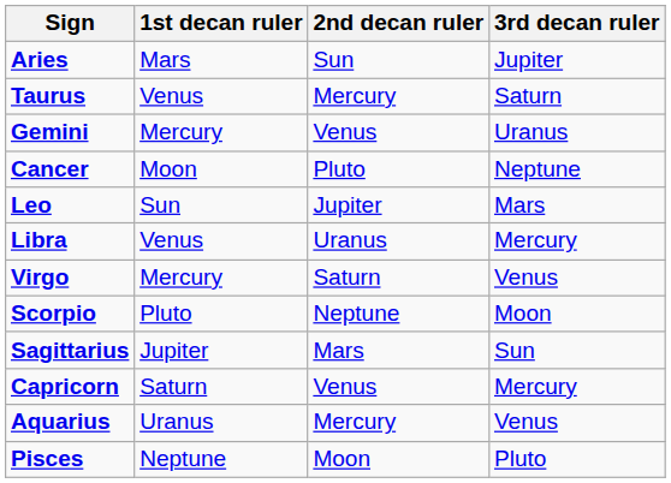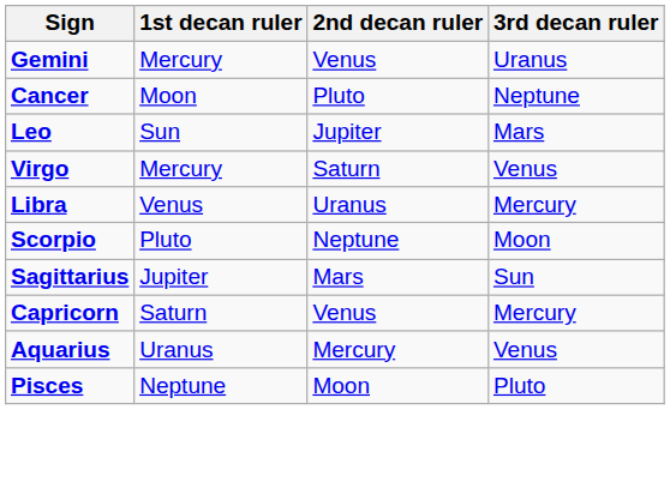- row: Aries | Mars | Sun | Jupiter
- row: Taurus | Venus | Mercury | Saturn
rows swapped: Virgo <-> Libra
